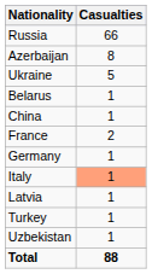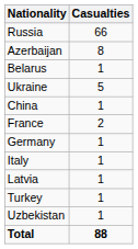rows swapped: Ukraine <-> Belarus
Italy | Casualties: lightsalmon background -> no background
